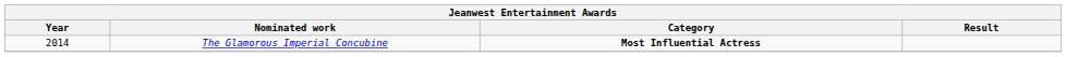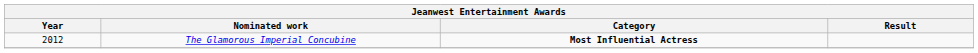The Glamorous Imperial Concubine | Year: 2014 -> 2012
